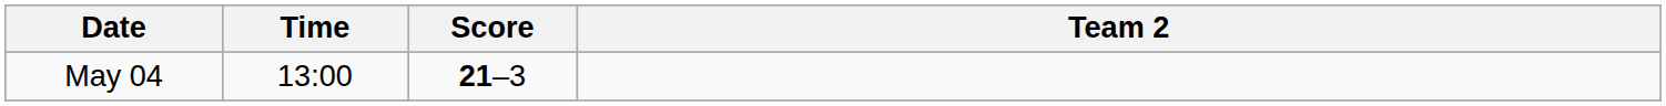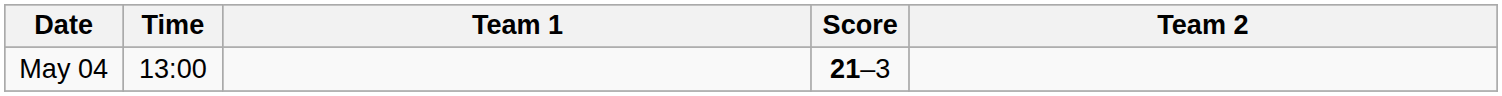+ column: Team 1
